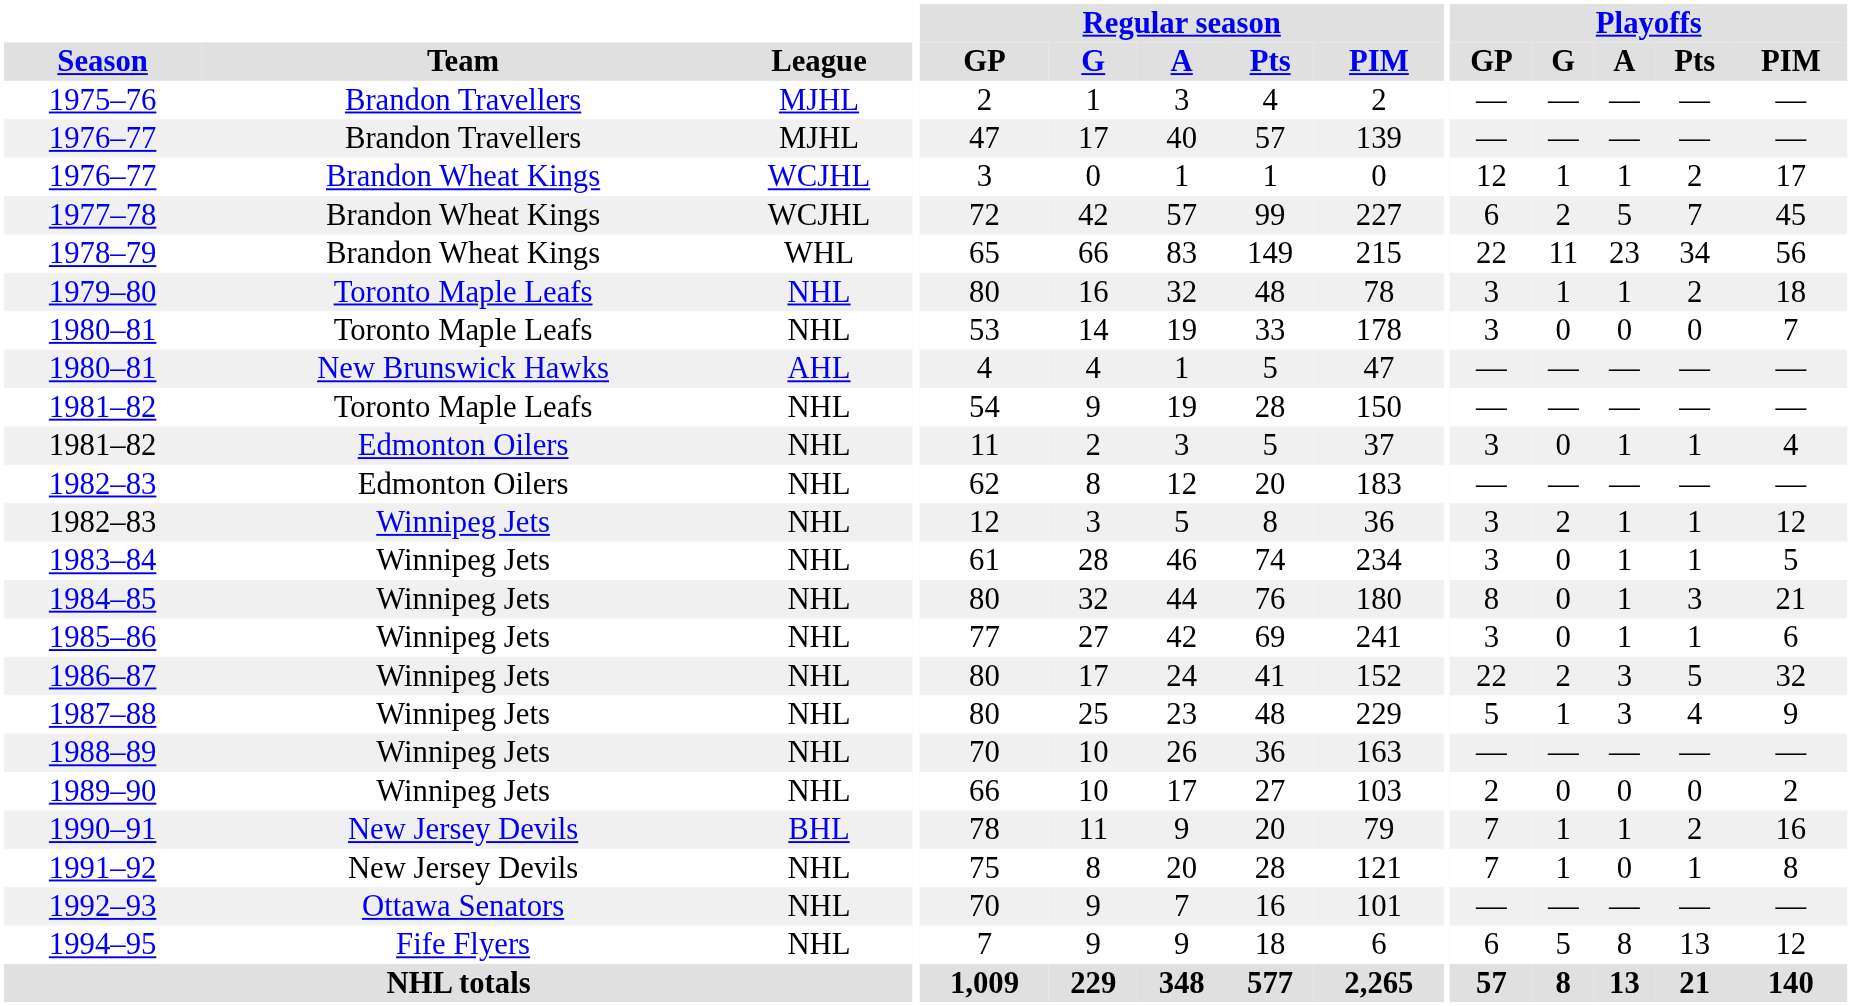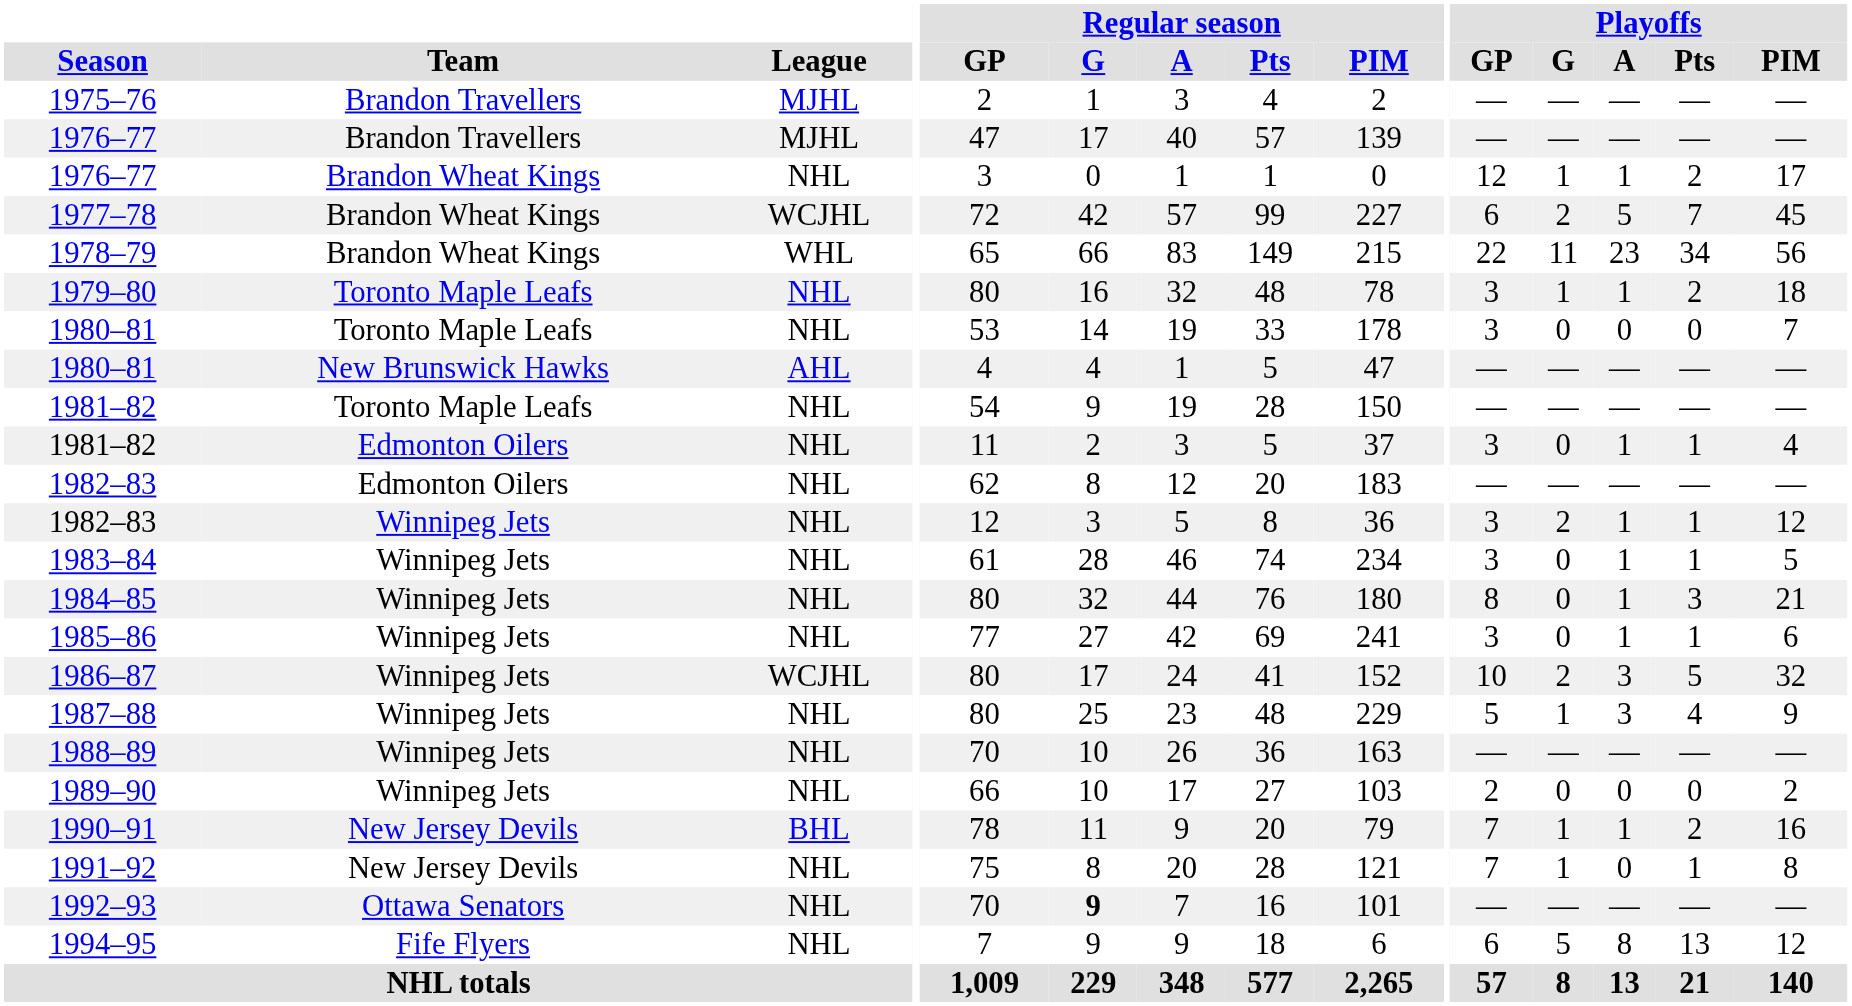1976–77 / Brandon Wheat Kings | League: WCJHL -> NHL
1986–87 | League: NHL -> WCJHL
1986–87 | Playoffs / GP: 22 -> 10
1992–93 | Regular season / G: normal -> bold
